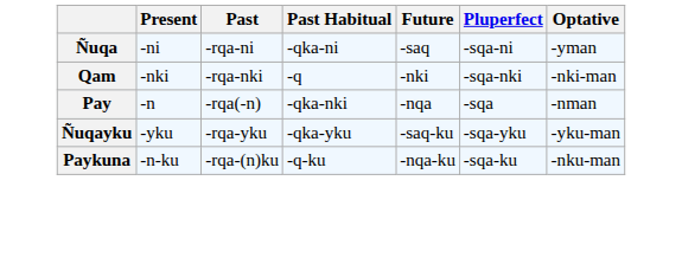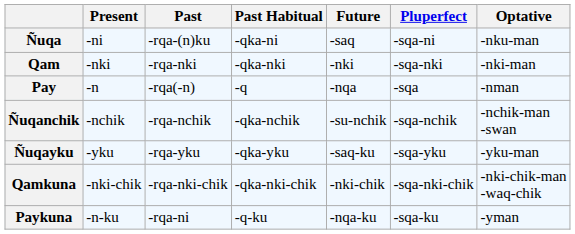Ñuqa | Past: -rqa-ni -> -rqa-(n)ku
Ñuqa | Optative: -yman -> -nku-man
Qam | Past Habitual: -q -> -qka-nki
Pay | Past Habitual: -qka-nki -> -q
+ row: Ñuqanchik | -nchik | -rqa-nchik | -qka-nchik | -su-nchik | -sqa-nchik | -nchik-man -swan
+ row: Qamkuna | -nki-chik | -rqa-nki-chik | -qka-nki-chik | -nki-chik | -sqa-nki-chik | -nki-chik-man -waq-chik
Paykuna | Past: -rqa-(n)ku -> -rqa-ni
Paykuna | Optative: -nku-man -> -yman
